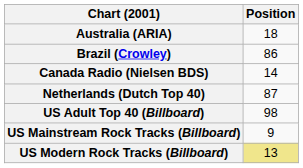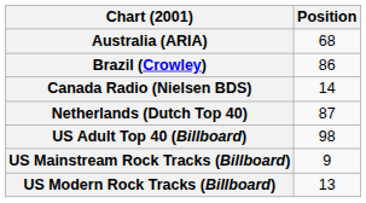Australia (ARIA) | Position: 18 -> 68
US Modern Rock Tracks (Billboard) | Position: khaki background -> no background
